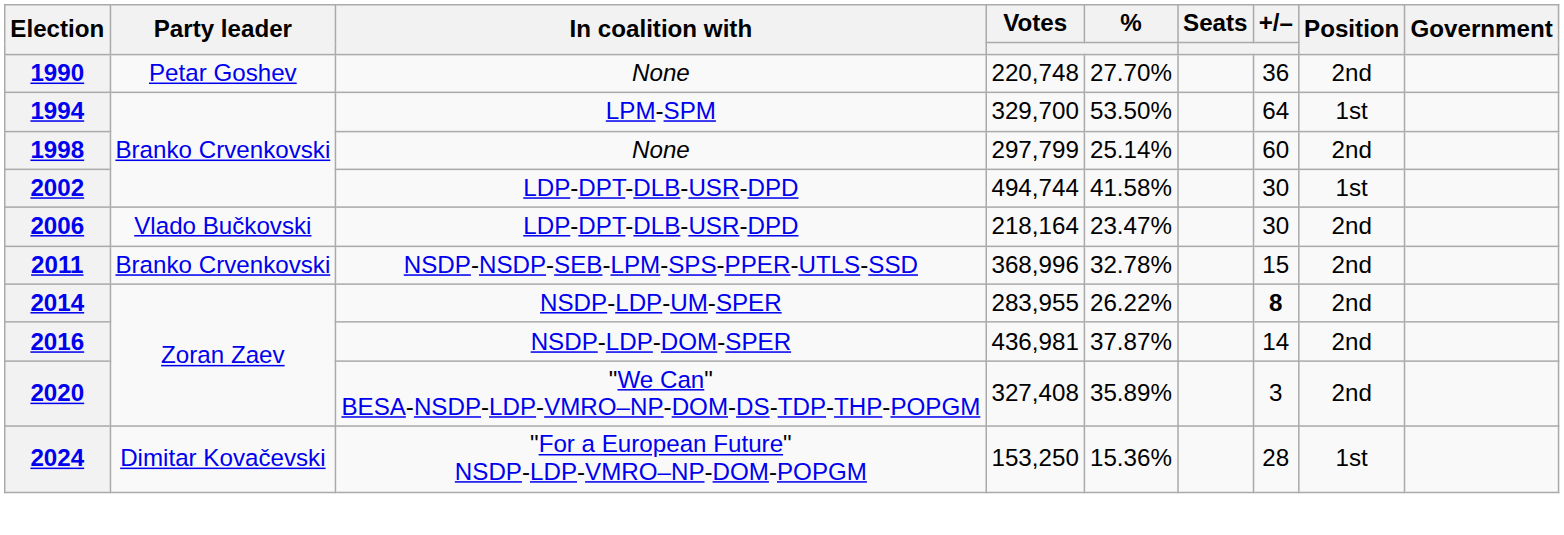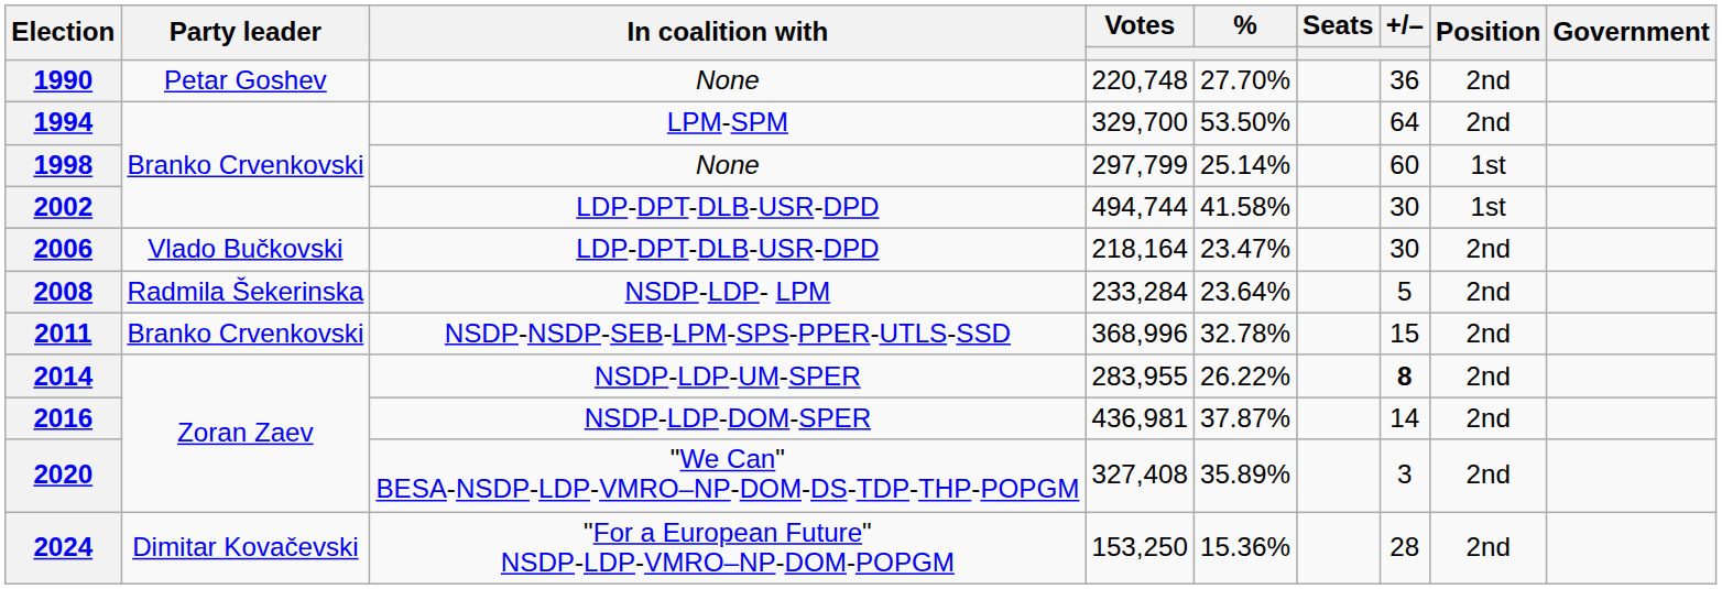1994 | Position: 1st -> 2nd
1998 | Position: 2nd -> 1st
+ row: 2008 | Radmila Šekerinska | NSDP-LDP- LPM | 233,284 | 23.64% | 5 | 2nd
2024 | Position: 1st -> 2nd
